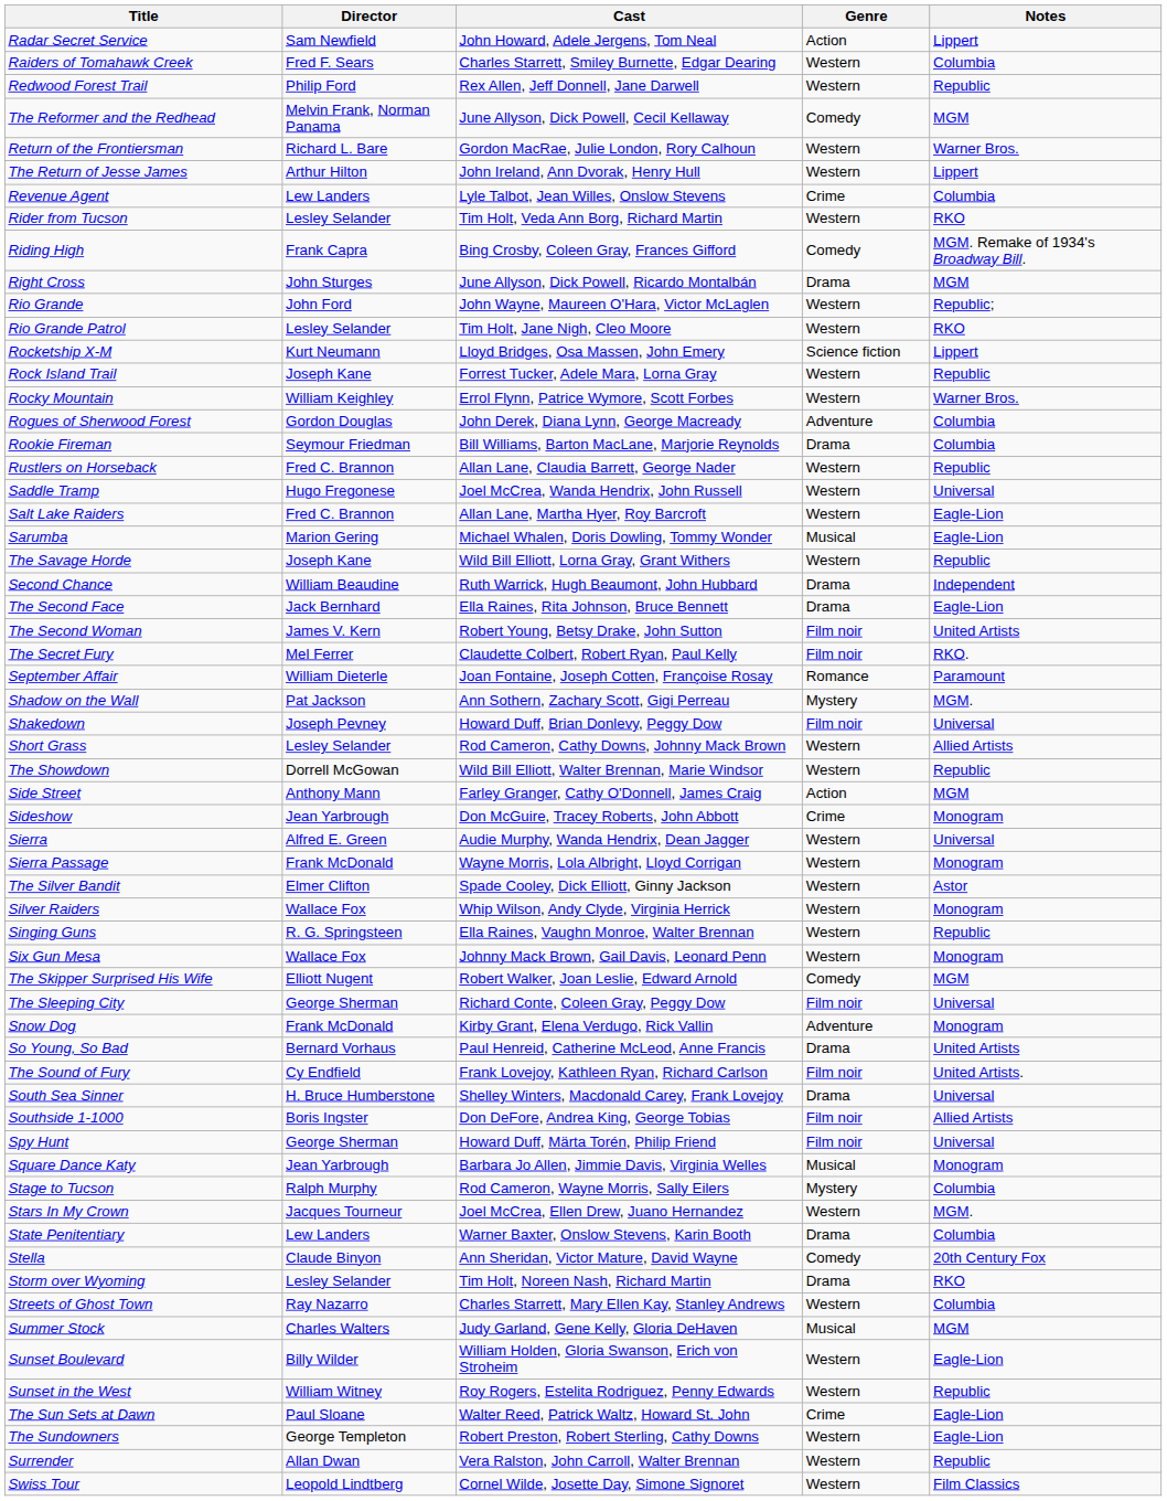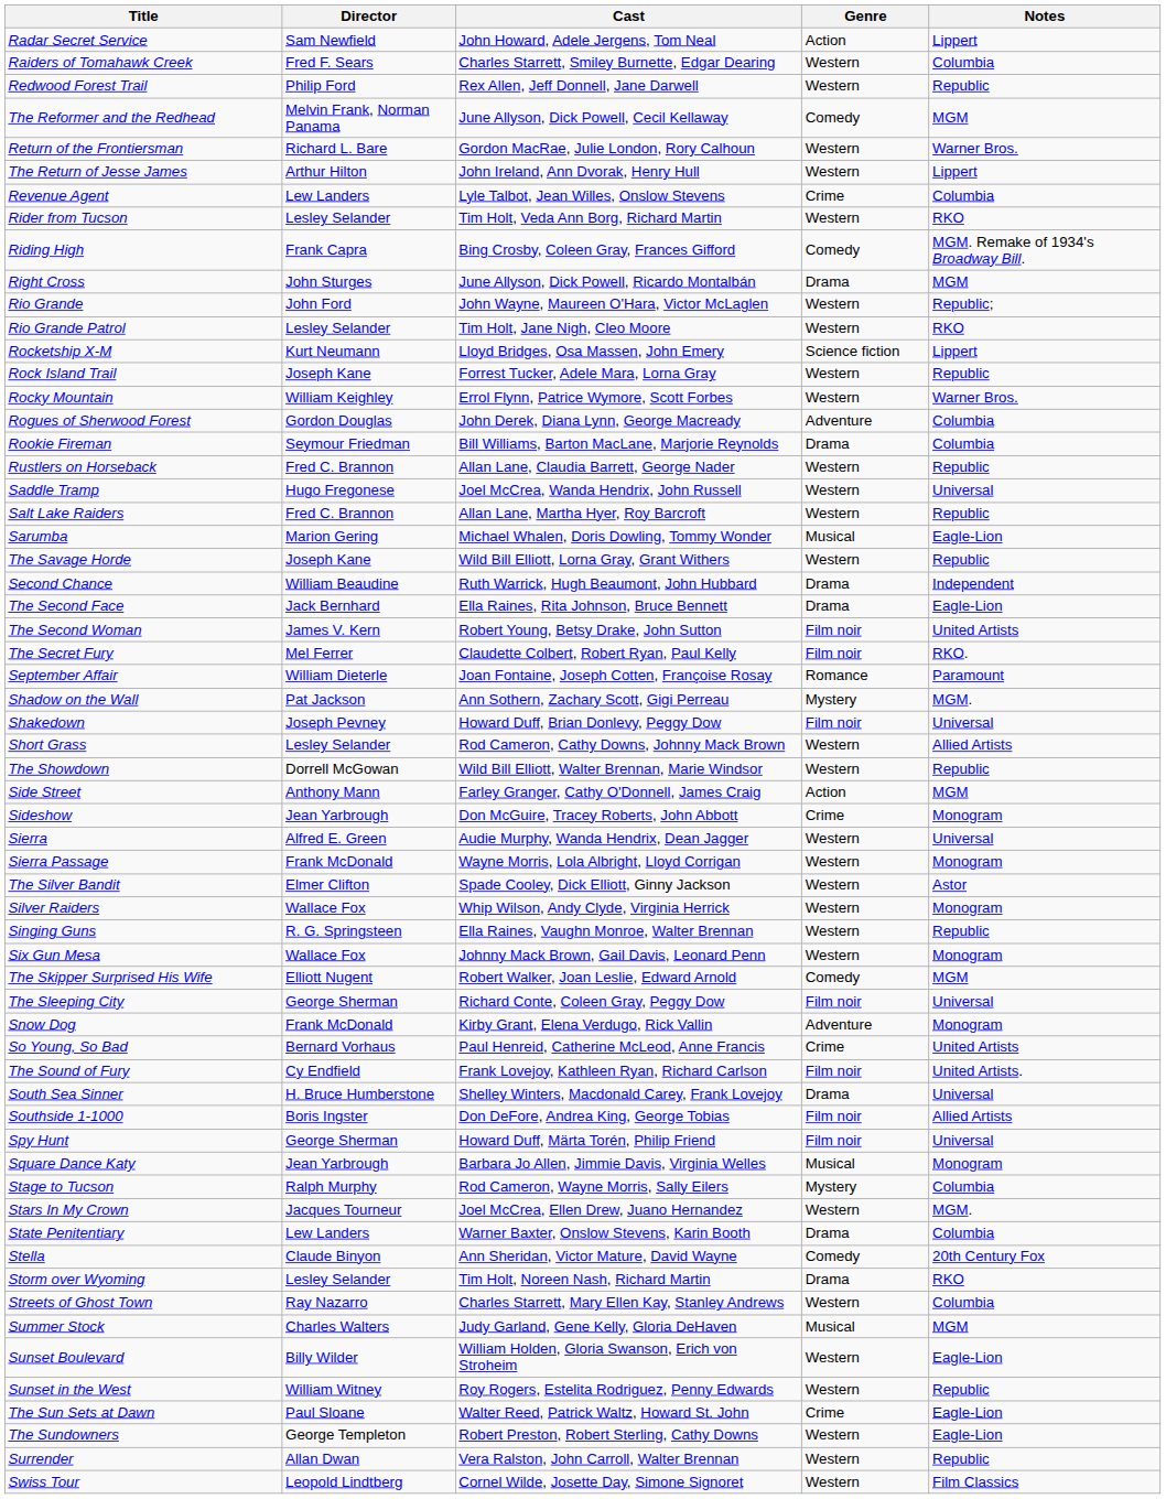Salt Lake Raiders | Notes: Eagle-Lion -> Republic
So Young, So Bad | Genre: Drama -> Crime
